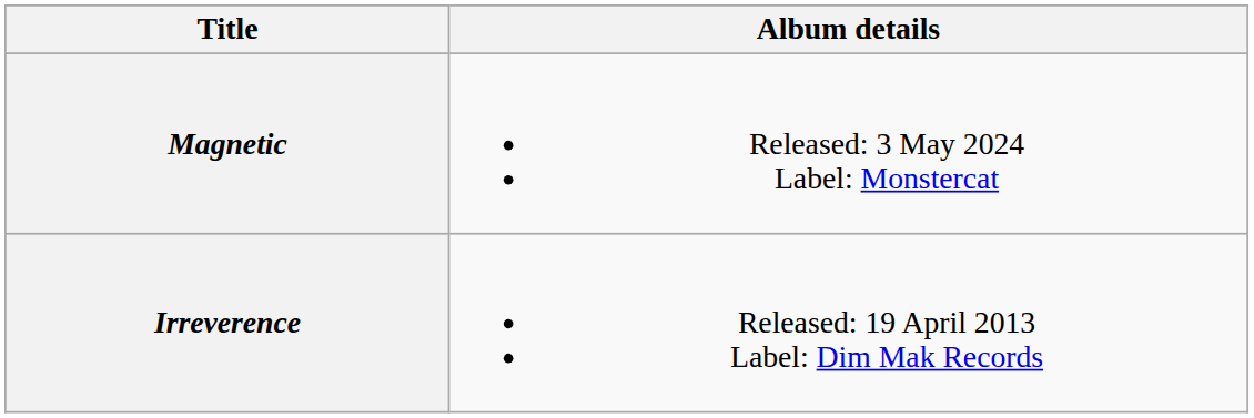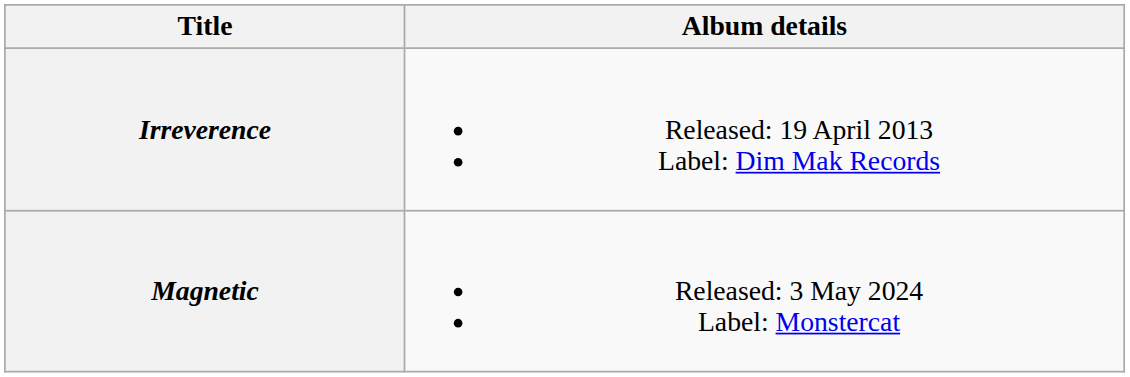rows swapped: Irreverence <-> Magnetic
